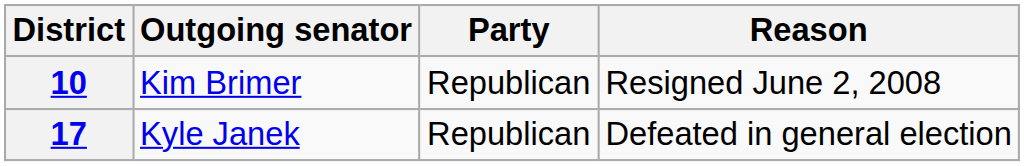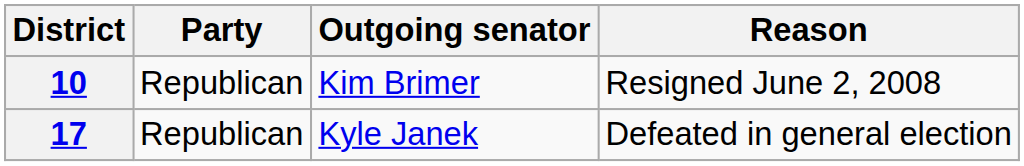columns swapped: Outgoing senator <-> Party
